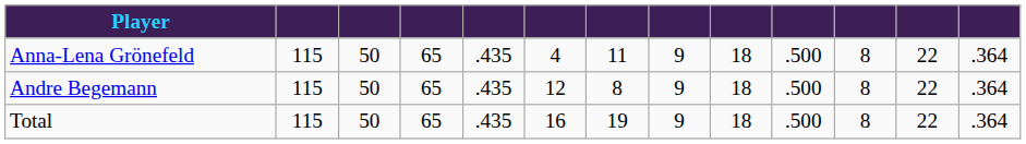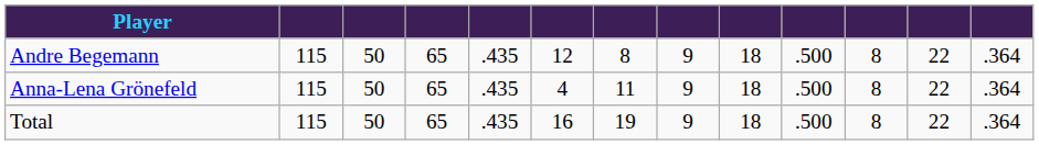rows swapped: Andre Begemann <-> Anna-Lena Grönefeld
